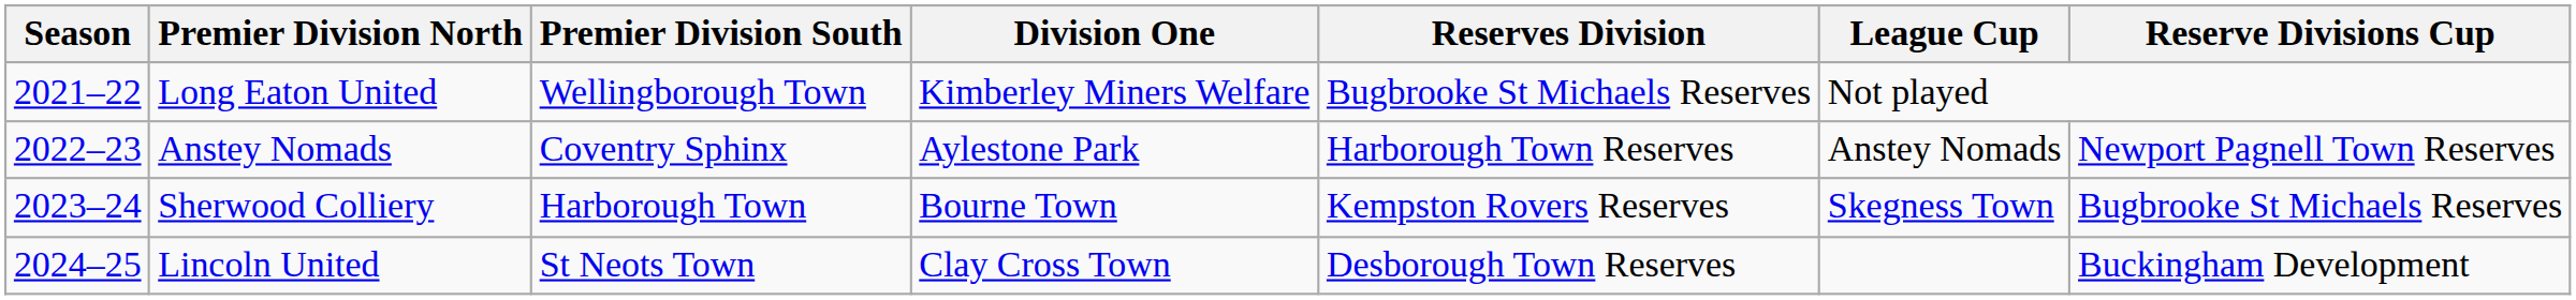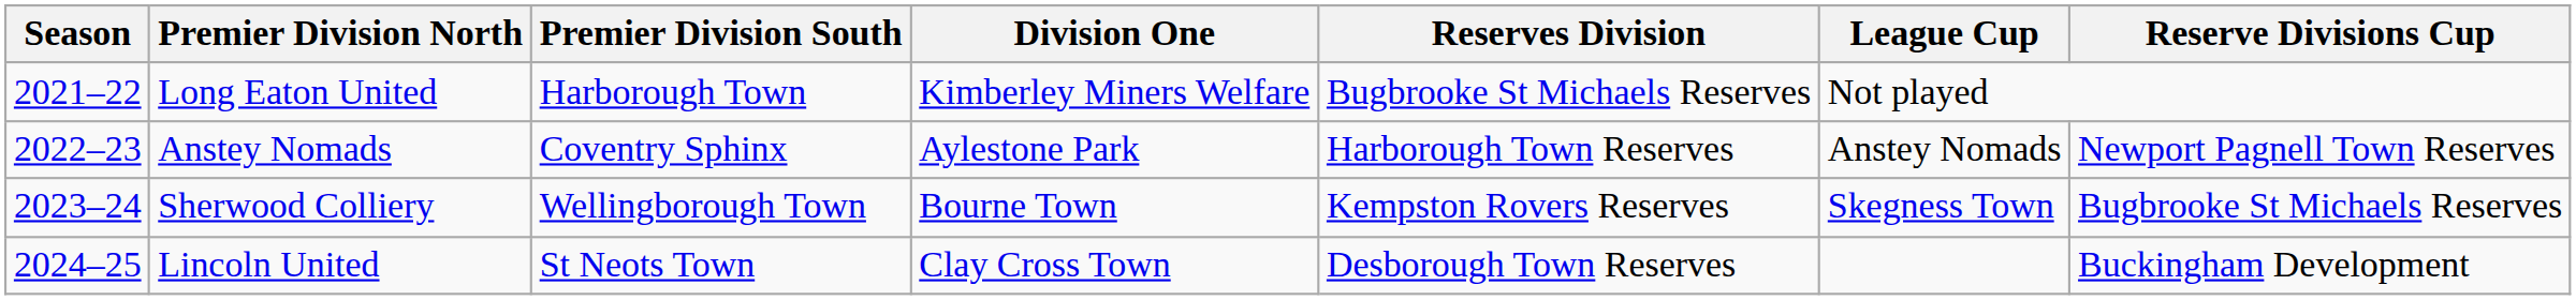Long Eaton United | Premier Division South: Wellingborough Town -> Harborough Town
Sherwood Colliery | Premier Division South: Harborough Town -> Wellingborough Town
